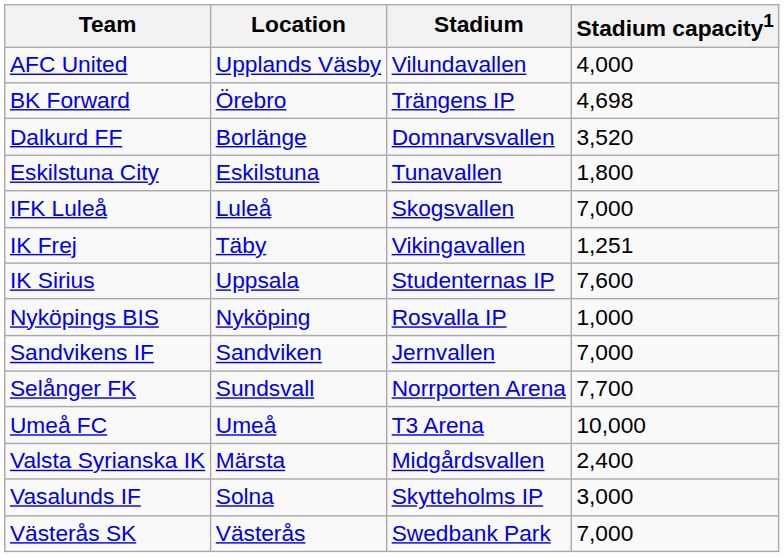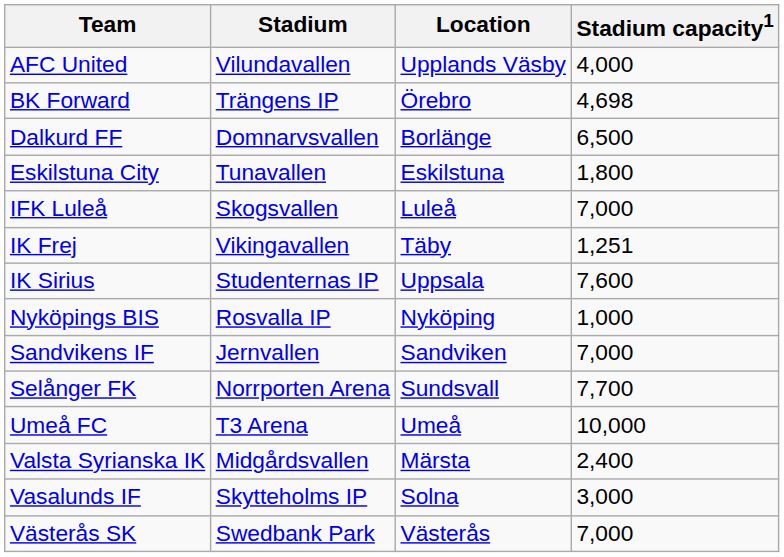columns swapped: Location <-> Stadium
Dalkurd FF | Stadium capacity1: 3,520 -> 6,500
